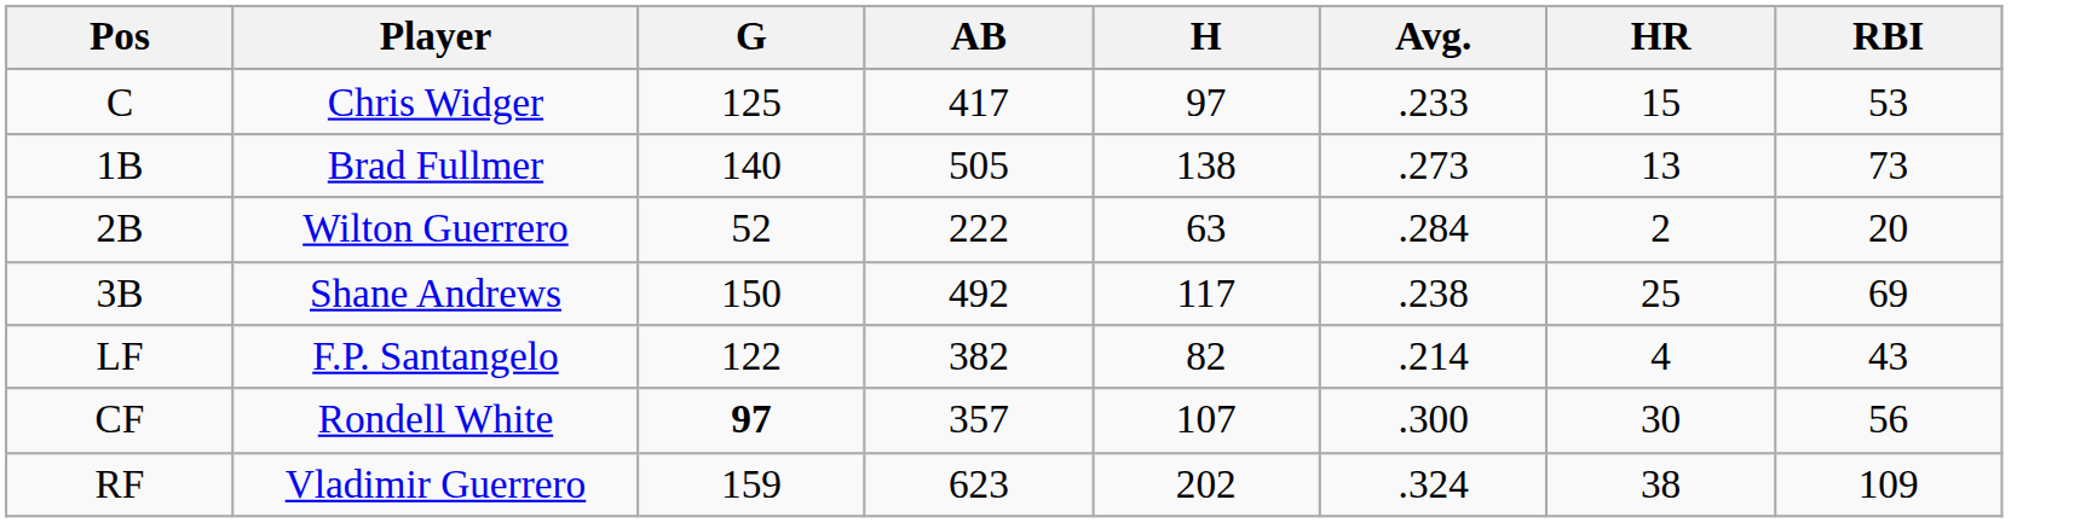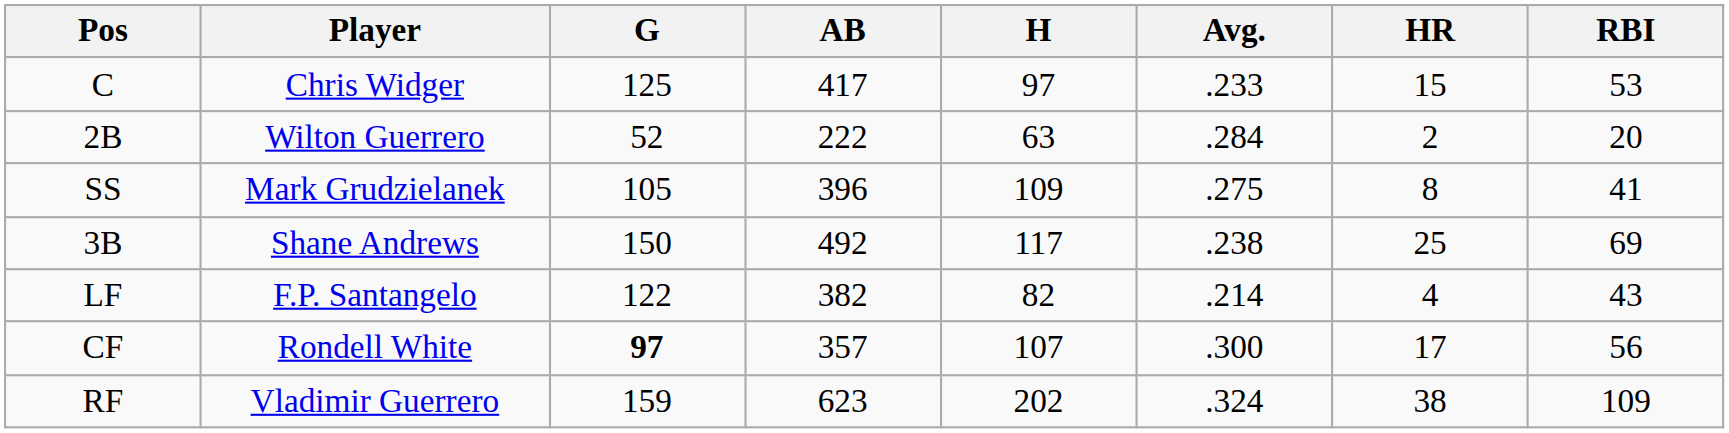- row: 1B | Brad Fullmer | 140 | 505 | 138 | .273 | 13 | 73
+ row: SS | Mark Grudzielanek | 105 | 396 | 109 | .275 | 8 | 41
CF | HR: 30 -> 17
